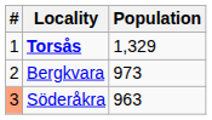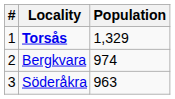Bergkvara | Population: 973 -> 974
Söderåkra | #: lightsalmon background -> no background
